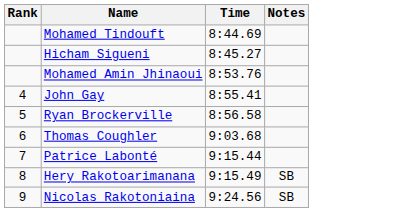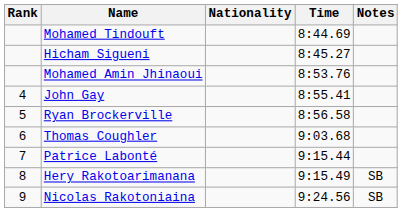+ column: Nationality
